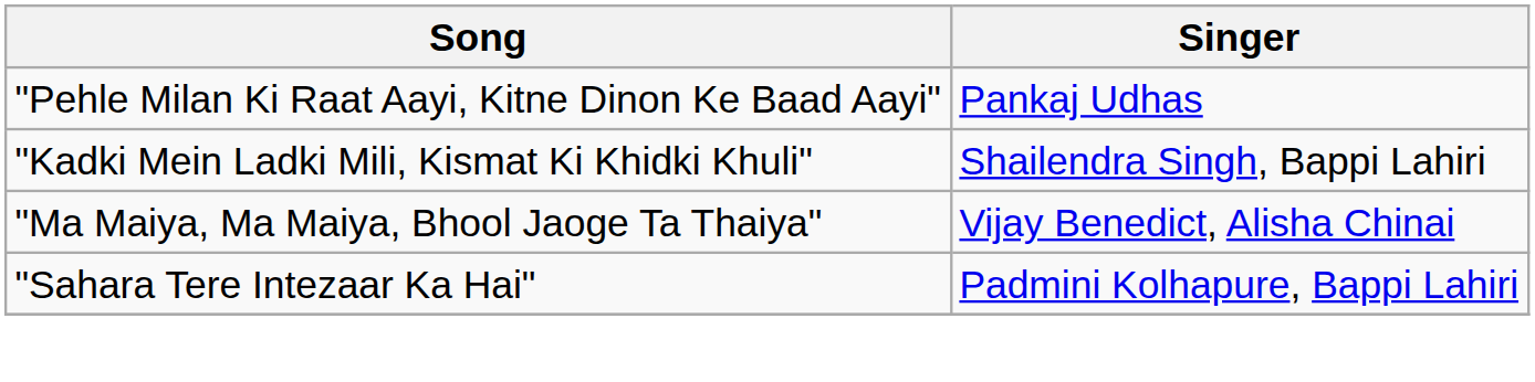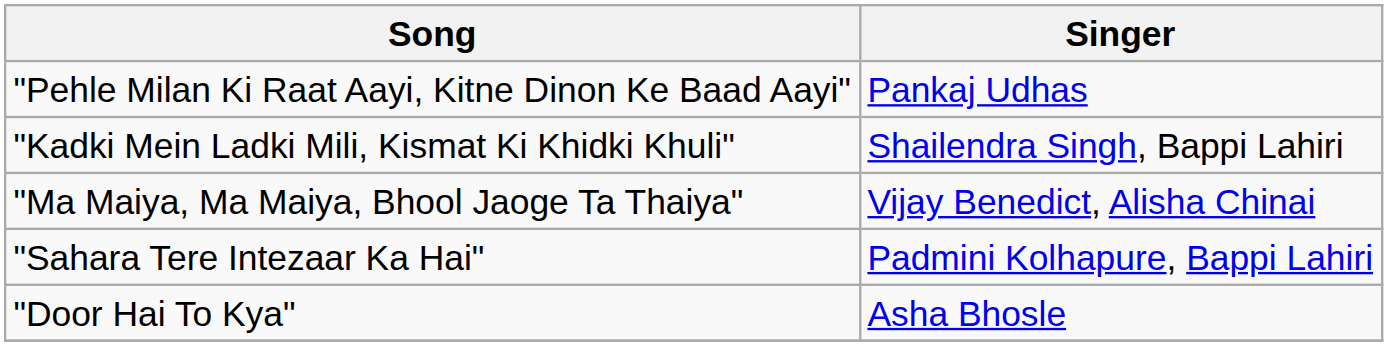+ row: "Door Hai To Kya" | Asha Bhosle
